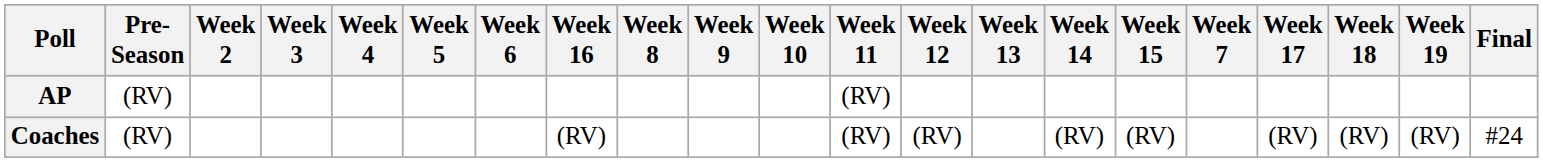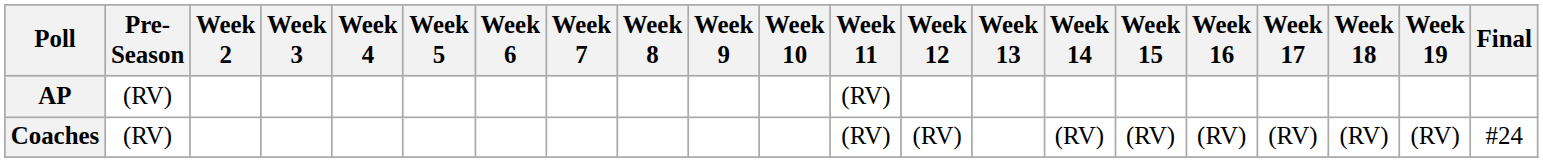columns swapped: Week 7 <-> Week 16
